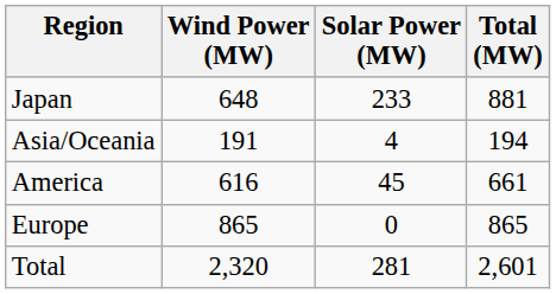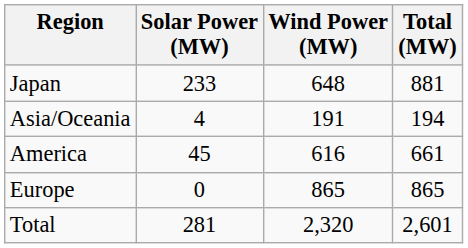columns swapped: Wind Power (MW) <-> Solar Power (MW)
